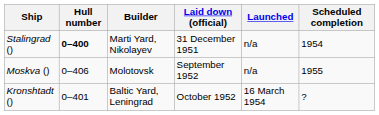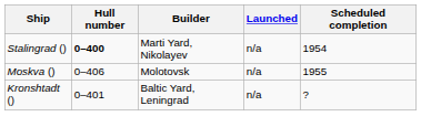- column: Laid down (official) | 31 December 1951 | September 1952 | October 1952
Kronshtadt () | Launched: 16 March 1954 -> n/a
